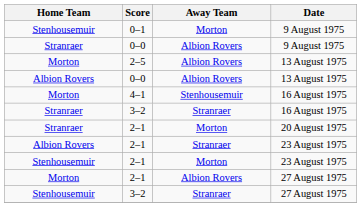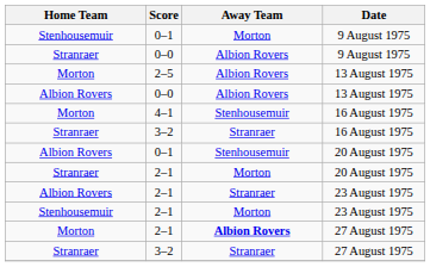+ row: Albion Rovers | 0–1 | Stenhousemuir | 20 August 1975
2–1 / 27 August 1975 | Away Team: normal -> bold
3–2 / 27 August 1975 | Home Team: Stenhousemuir -> Stranraer
